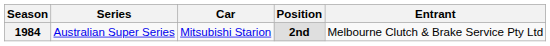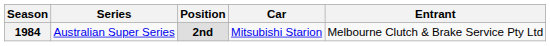columns swapped: Position <-> Car
